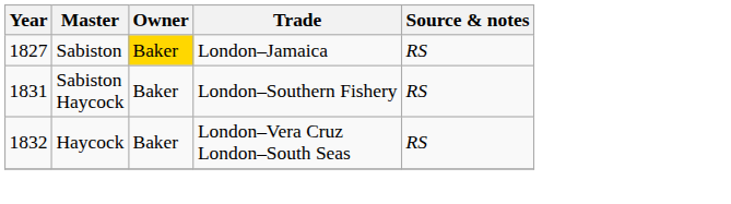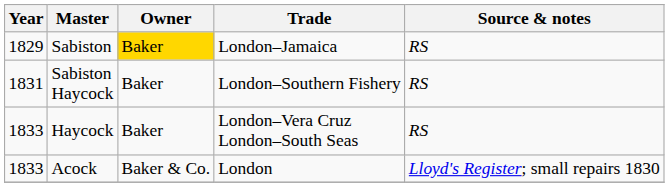Sabiston | Year: 1827 -> 1829
Haycock | Year: 1832 -> 1833
+ row: 1833 | Acock | Baker & Co. | London | Lloyd's Register; small repairs 1830
